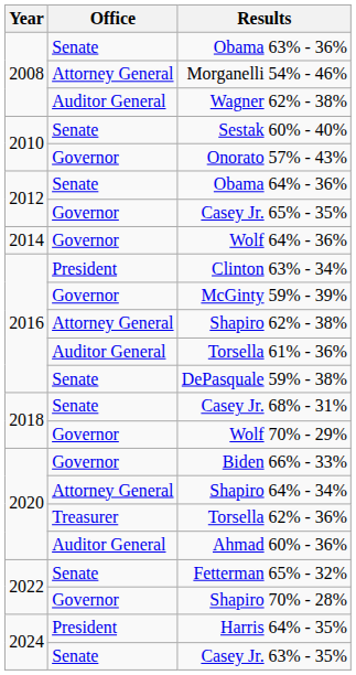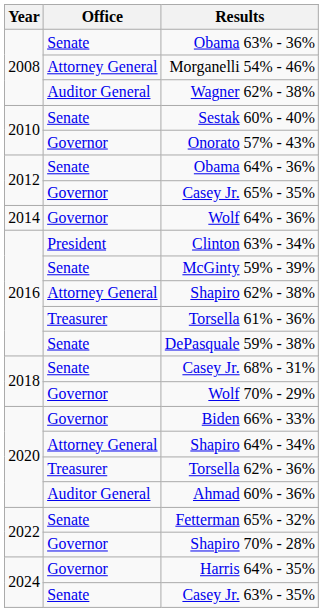McGinty 59% - 39% | Office: Governor -> Senate
Torsella 61% - 36% | Office: Auditor General -> Treasurer
Harris 64% - 35% | Office: President -> Governor
